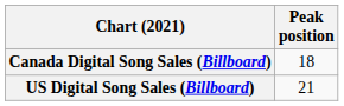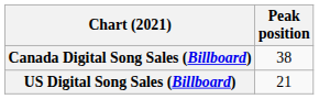Canada Digital Song Sales (Billboard) | Peak position: 18 -> 38
